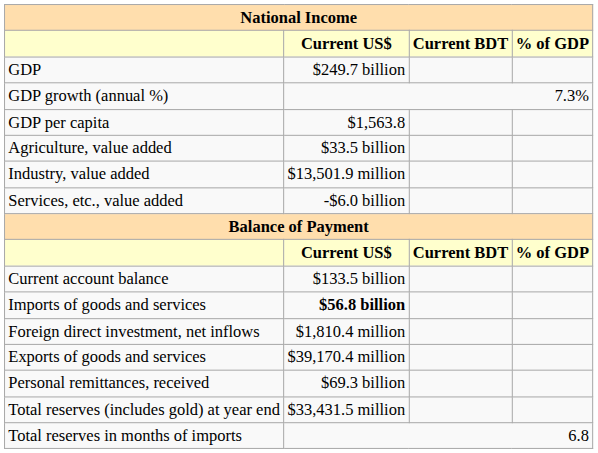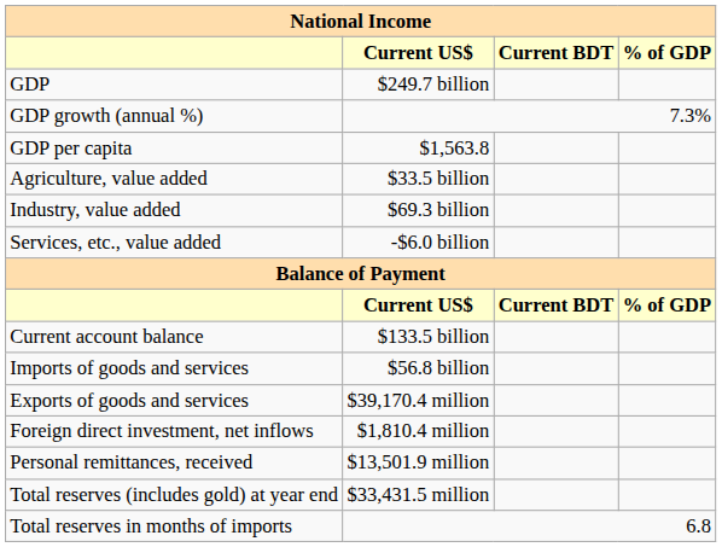Industry, value added | Current US$: $13,501.9 million -> $69.3 billion
Imports of goods and services | Current US$: bold -> normal
rows swapped: Exports of goods and services <-> Foreign direct investment, net inflows
Personal remittances, received | Current US$: $69.3 billion -> $13,501.9 million
